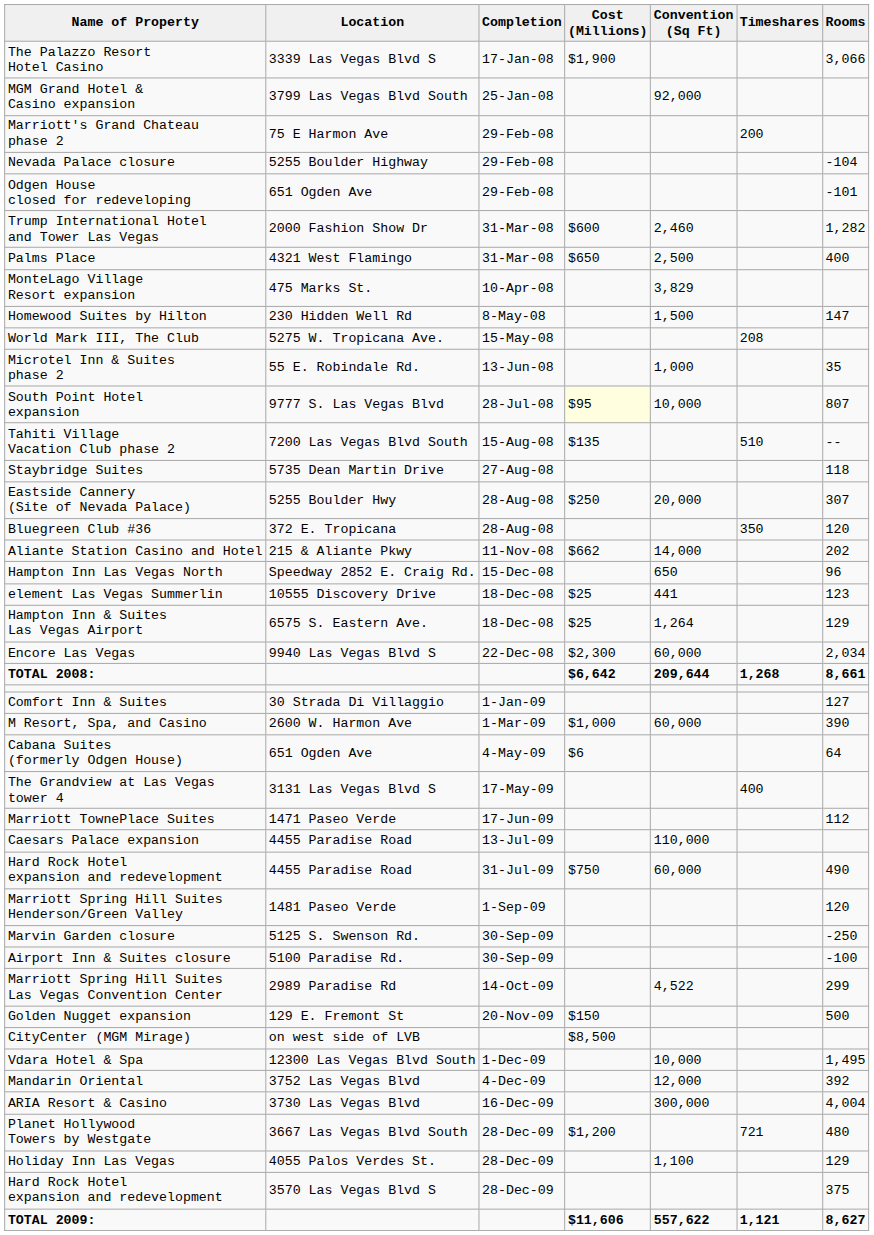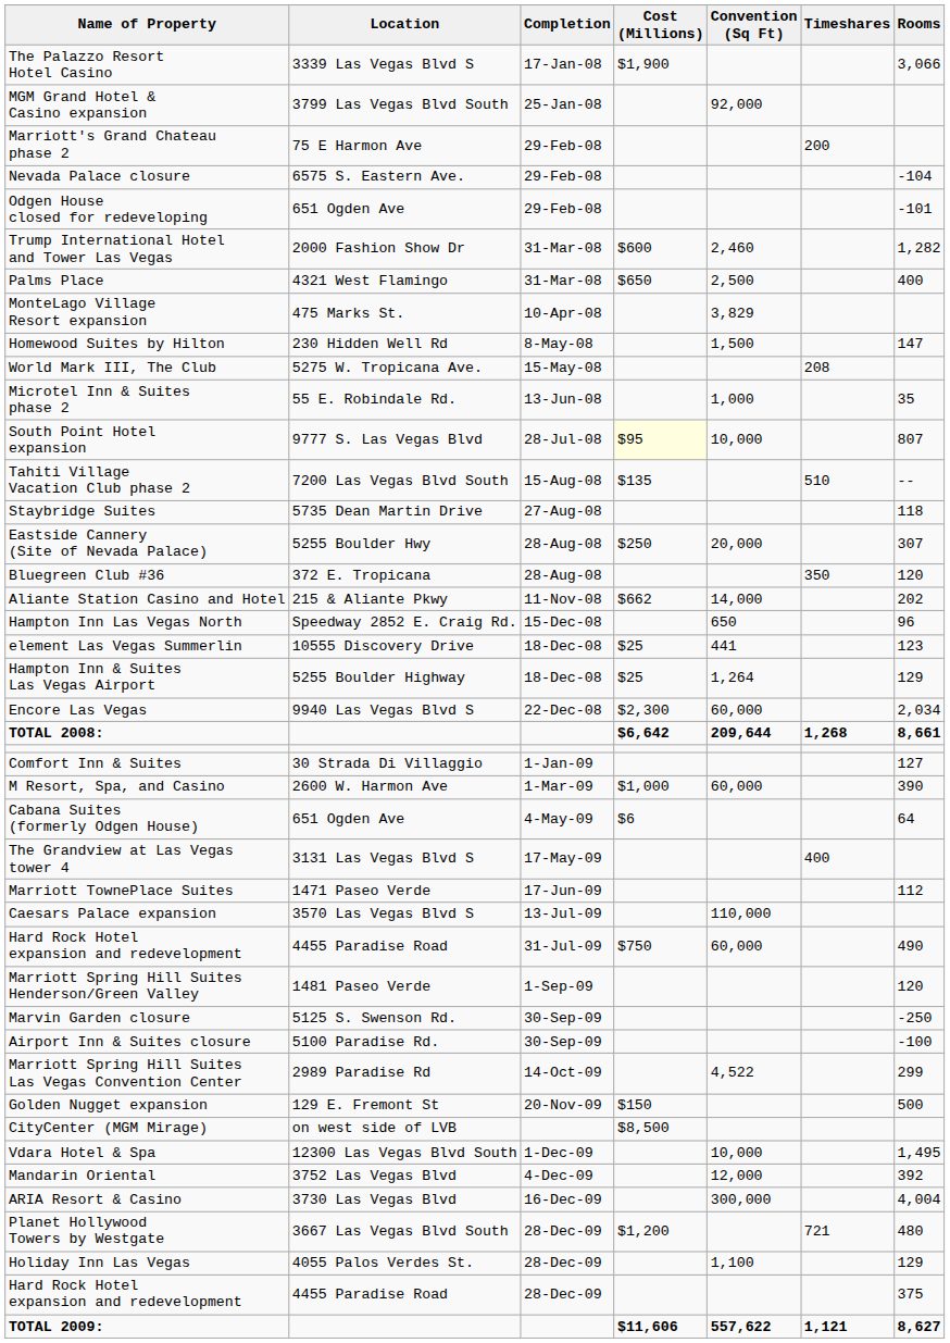Nevada Palace closure | Location: 5255 Boulder Highway -> 6575 S. Eastern Ave.
Hampton Inn & Suites Las Vegas Airport | Location: 6575 S. Eastern Ave. -> 5255 Boulder Highway
Caesars Palace expansion | Location: 4455 Paradise Road -> 3570 Las Vegas Blvd S
Hard Rock Hotel expansion and redevelopment / 28-Dec-09 | Location: 3570 Las Vegas Blvd S -> 4455 Paradise Road
